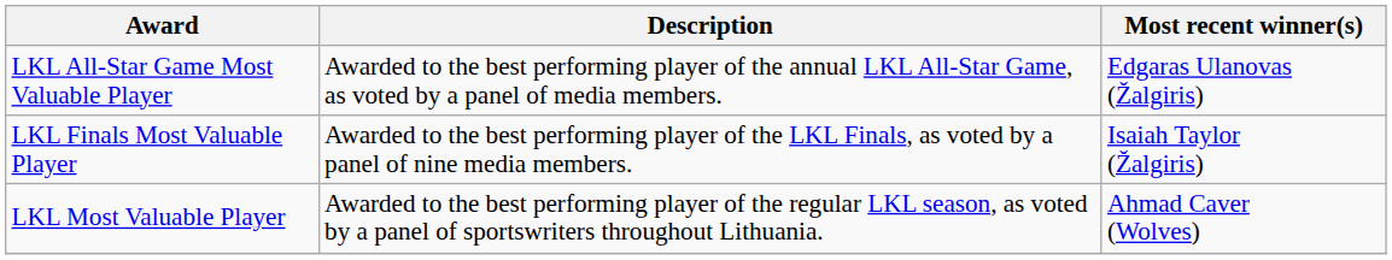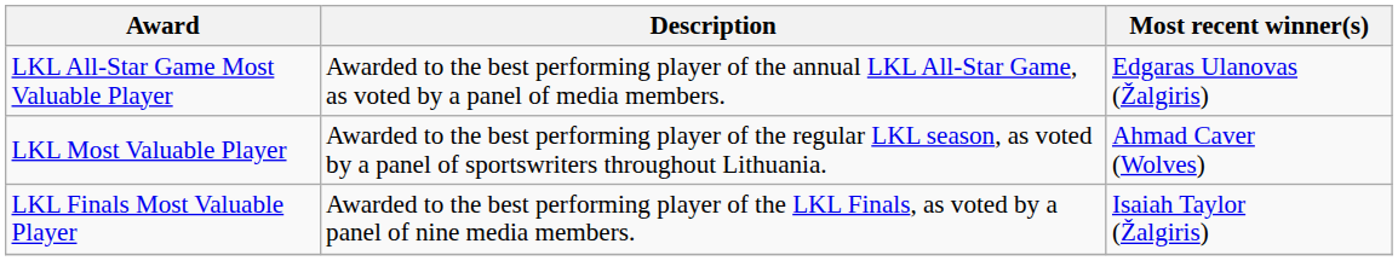rows swapped: LKL Most Valuable Player <-> LKL Finals Most Valuable Player
